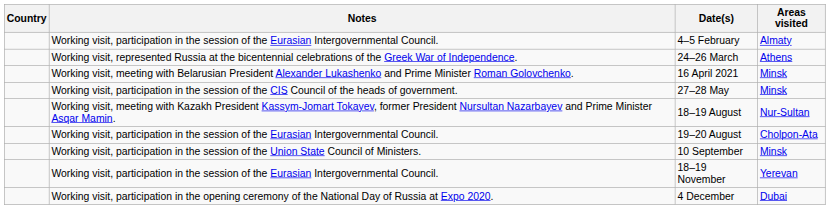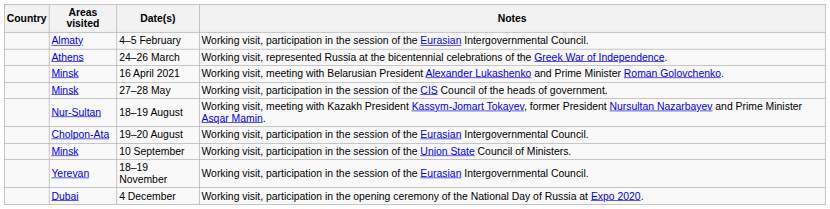columns swapped: Areas visited <-> Notes
